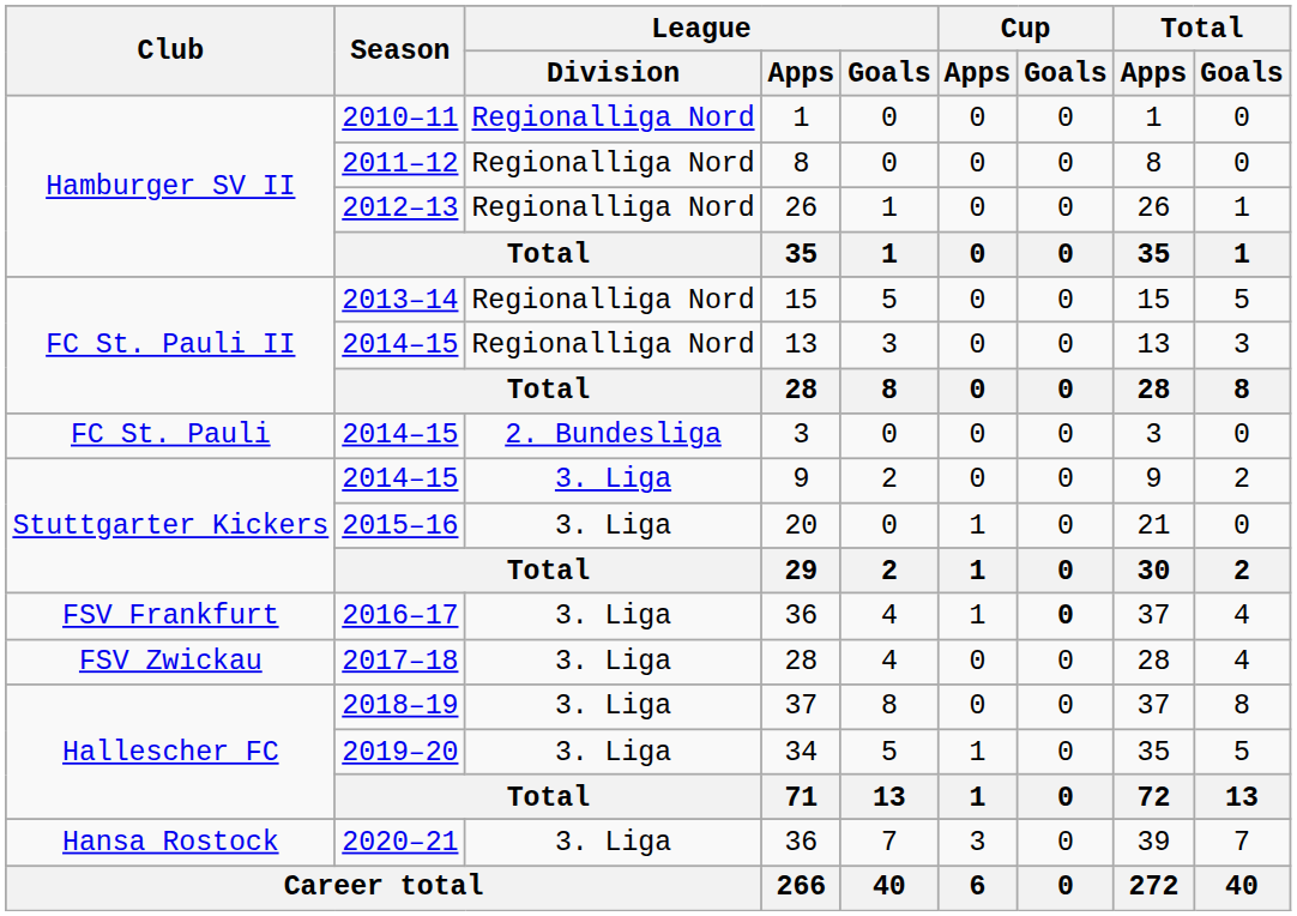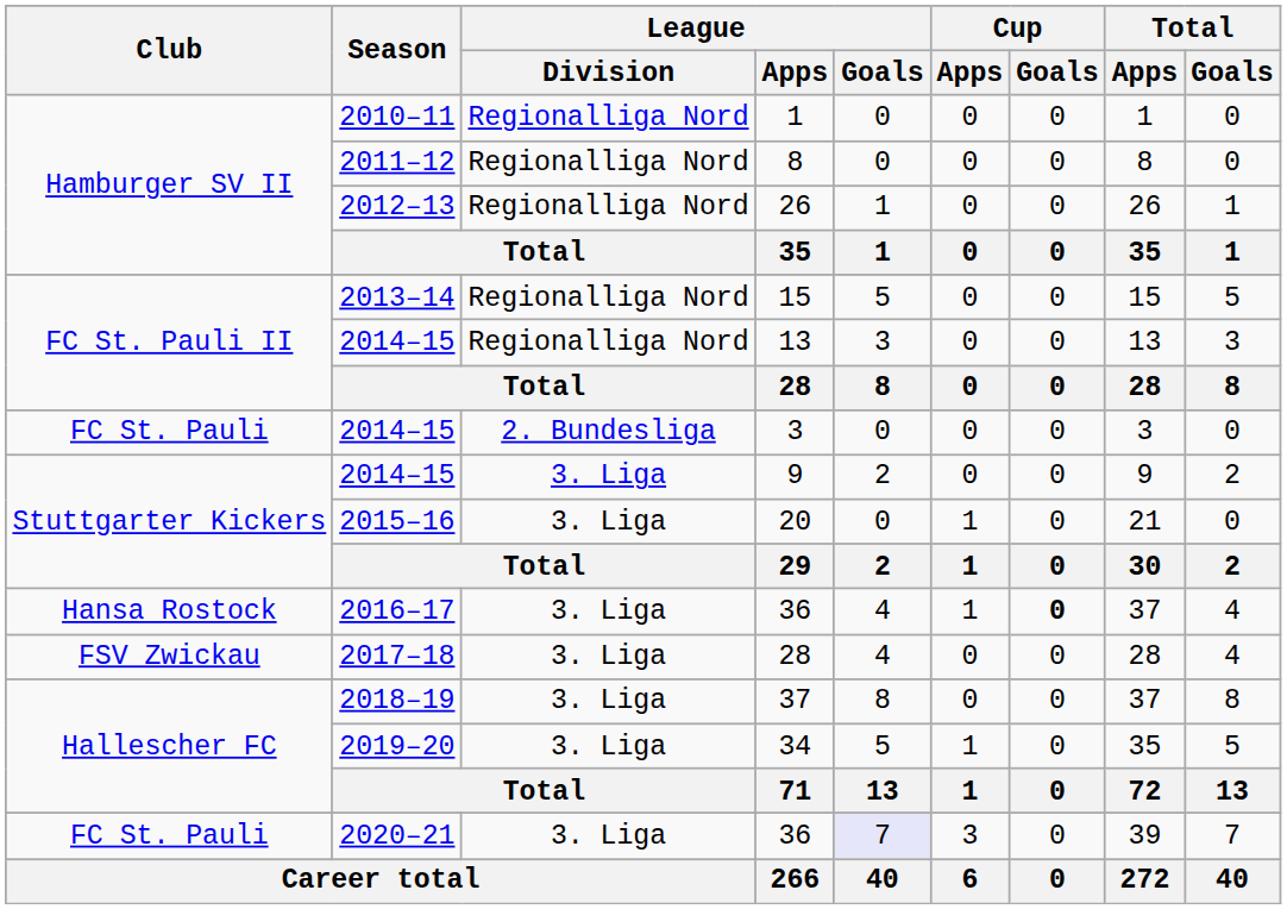2016–17 / 36 | Club: FSV Frankfurt -> Hansa Rostock
2020–21 / 36 | Club: Hansa Rostock -> FC St. Pauli
2020–21 / 36 | League / Goals: no background -> lavender background
